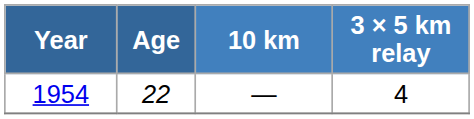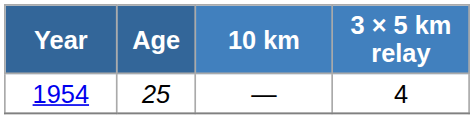1954 | Age: 22 -> 25
